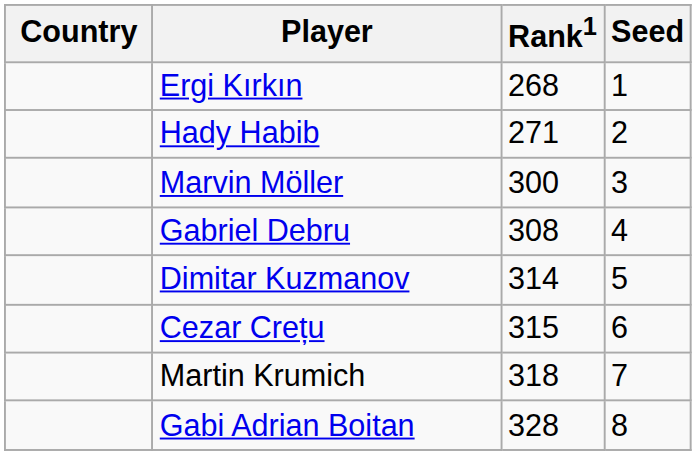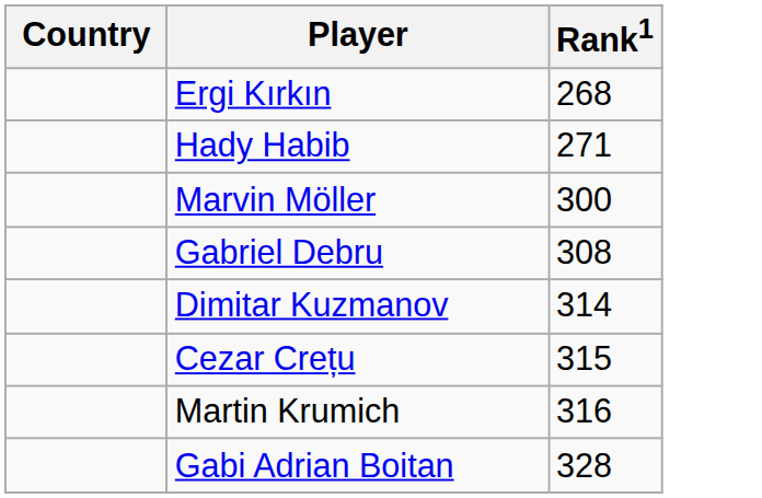- column: Seed | 1 | 2 | 3 | 4 | 5 | 6 | 7 | 8
Martin Krumich | Rank1: 318 -> 316
